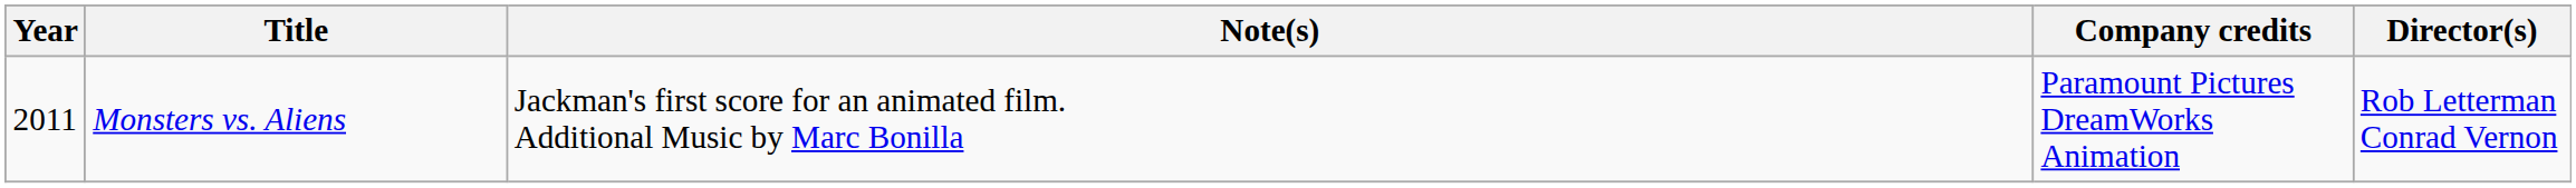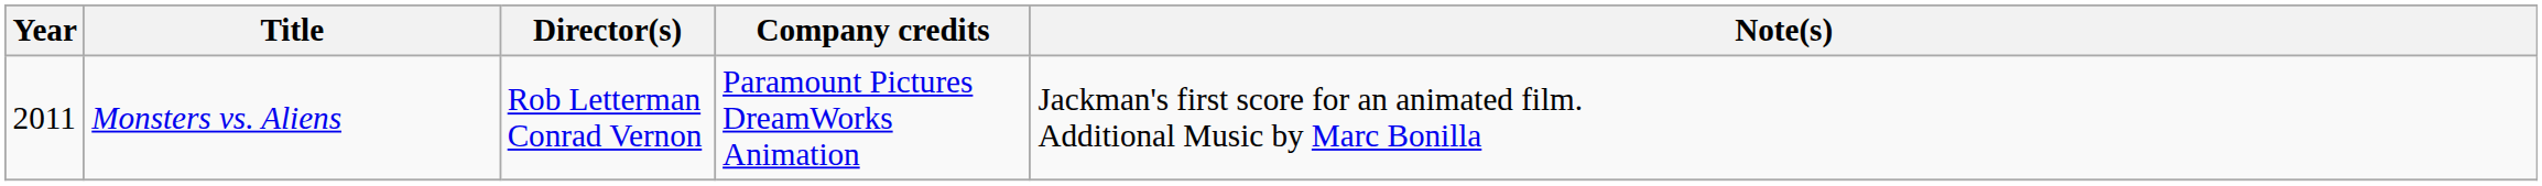columns swapped: Director(s) <-> Note(s)
